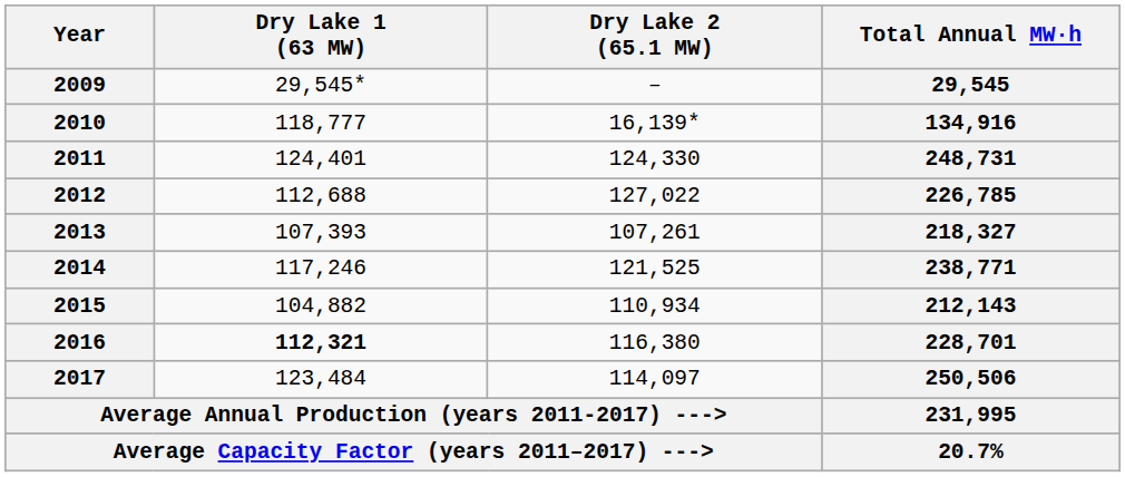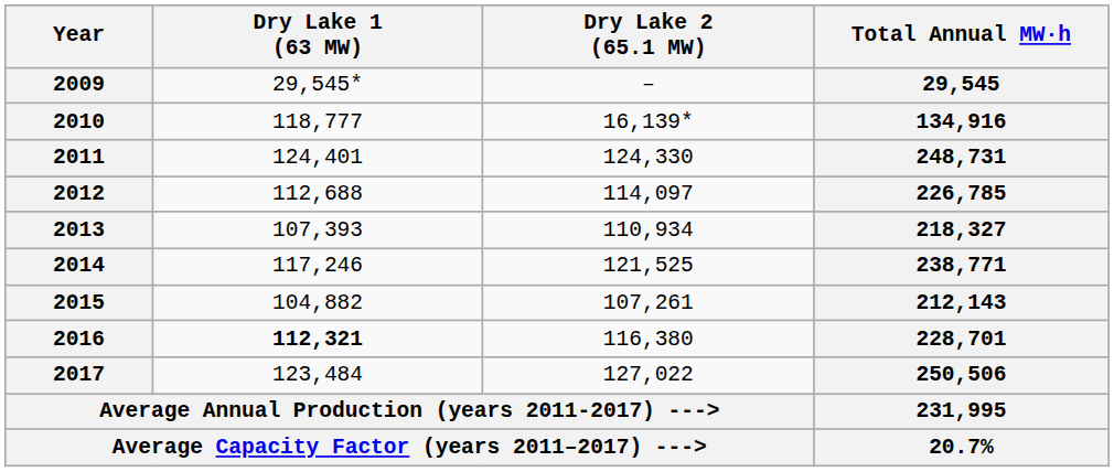2012 | Dry Lake 2 (65.1 MW): 127,022 -> 114,097
2013 | Dry Lake 2 (65.1 MW): 107,261 -> 110,934
2015 | Dry Lake 2 (65.1 MW): 110,934 -> 107,261
2017 | Dry Lake 2 (65.1 MW): 114,097 -> 127,022
